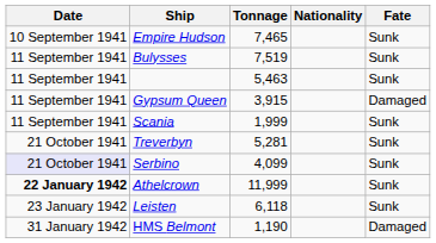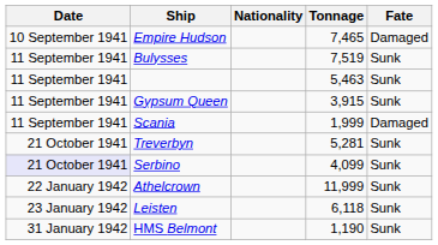columns swapped: Nationality <-> Tonnage
Empire Hudson | Fate: Sunk -> Damaged
Gypsum Queen | Fate: Damaged -> Sunk
Scania | Fate: Sunk -> Damaged
Athelcrown | Date: bold -> normal
HMS Belmont | Fate: Damaged -> Sunk
